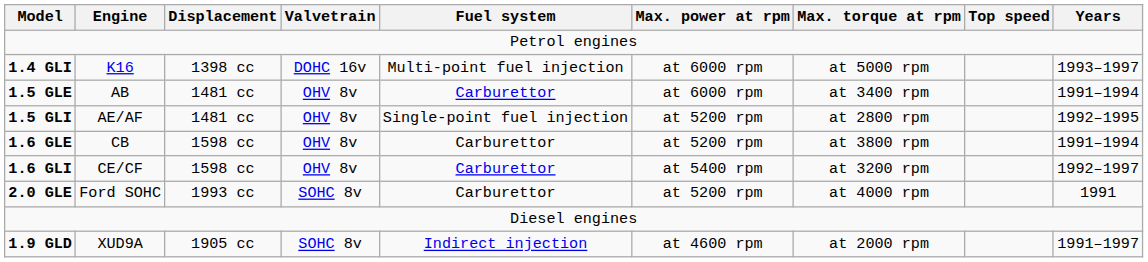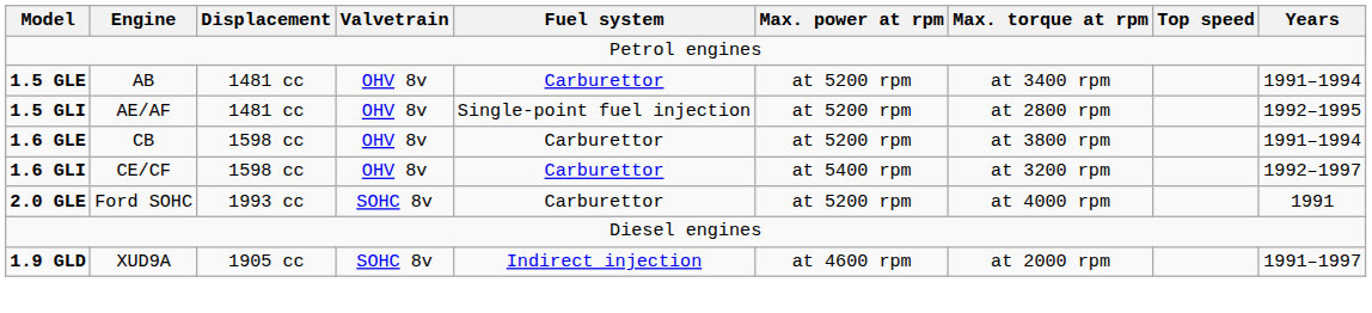- row: 1.4 GLI | K16 | 1398 cc | DOHC 16v | Multi-point fuel injection | at 6000 rpm | at 5000 rpm | 1993–1997
1.5 GLE | Max. power at rpm: at 6000 rpm -> at 5200 rpm
